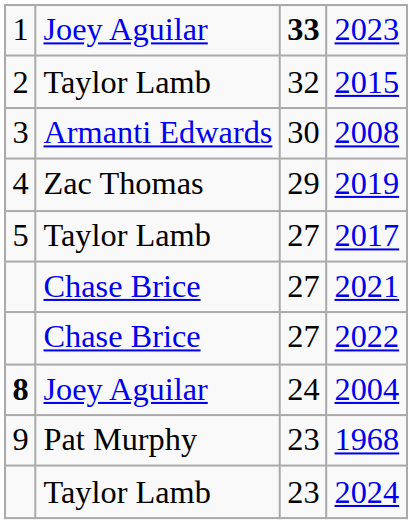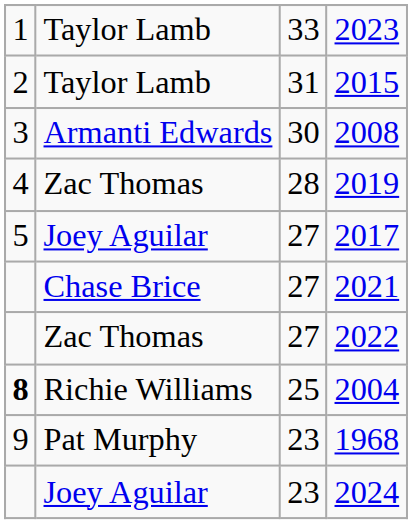2023 | column 2: Joey Aguilar -> Taylor Lamb
2023 | column 3: bold -> normal
2015 | column 3: 32 -> 31
2019 | column 3: 29 -> 28
2017 | column 2: Taylor Lamb -> Joey Aguilar
2022 | column 2: Chase Brice -> Zac Thomas
2004 | column 2: Joey Aguilar -> Richie Williams
2004 | column 3: 24 -> 25
2024 | column 2: Taylor Lamb -> Joey Aguilar
